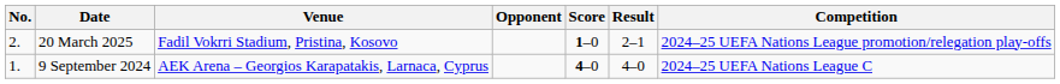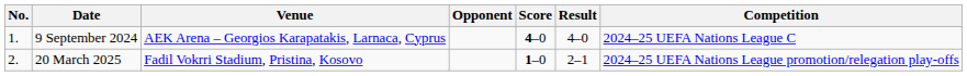rows swapped: 9 September 2024 <-> 20 March 2025
